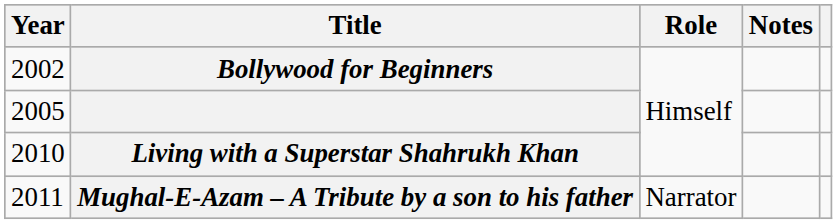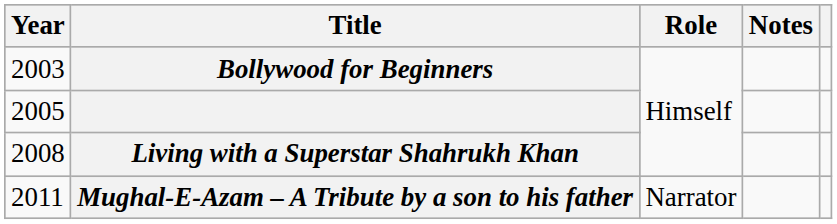Bollywood for Beginners | Year: 2002 -> 2003
Living with a Superstar Shahrukh Khan | Year: 2010 -> 2008
